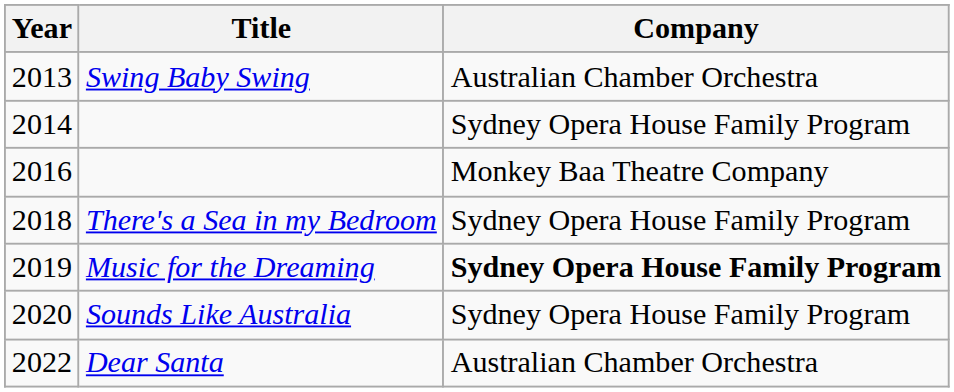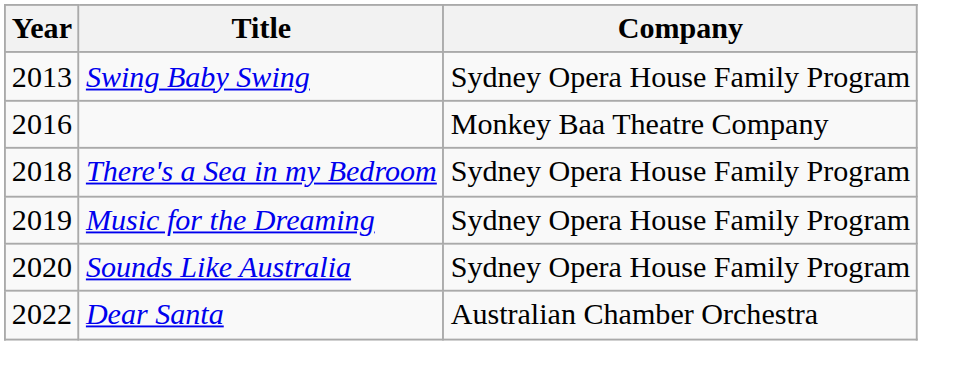2013 | Company: Australian Chamber Orchestra -> Sydney Opera House Family Program
- row: 2014 | Sydney Opera House Family Program
2019 | Company: bold -> normal
